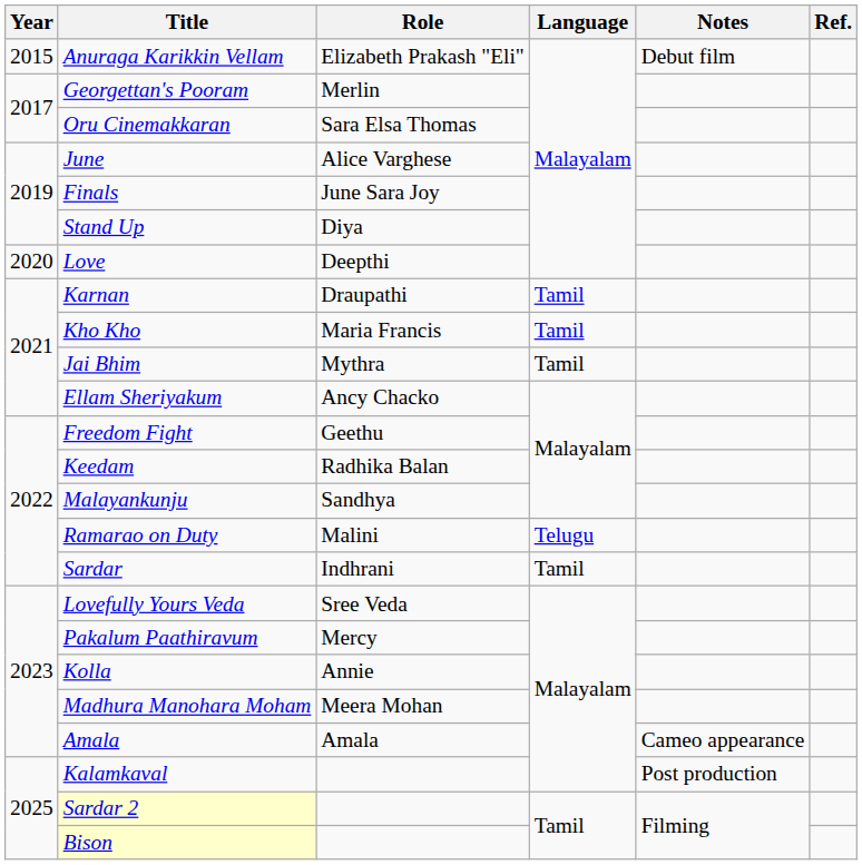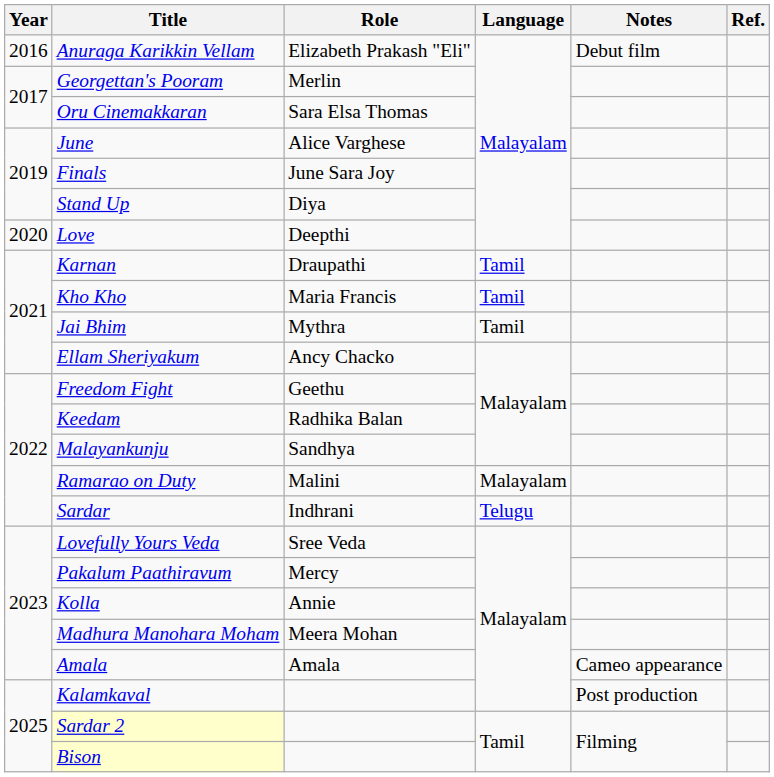Anuraga Karikkin Vellam | Year: 2015 -> 2016
Ramarao on Duty | Language: Telugu -> Malayalam
Sardar | Language: Tamil -> Telugu
